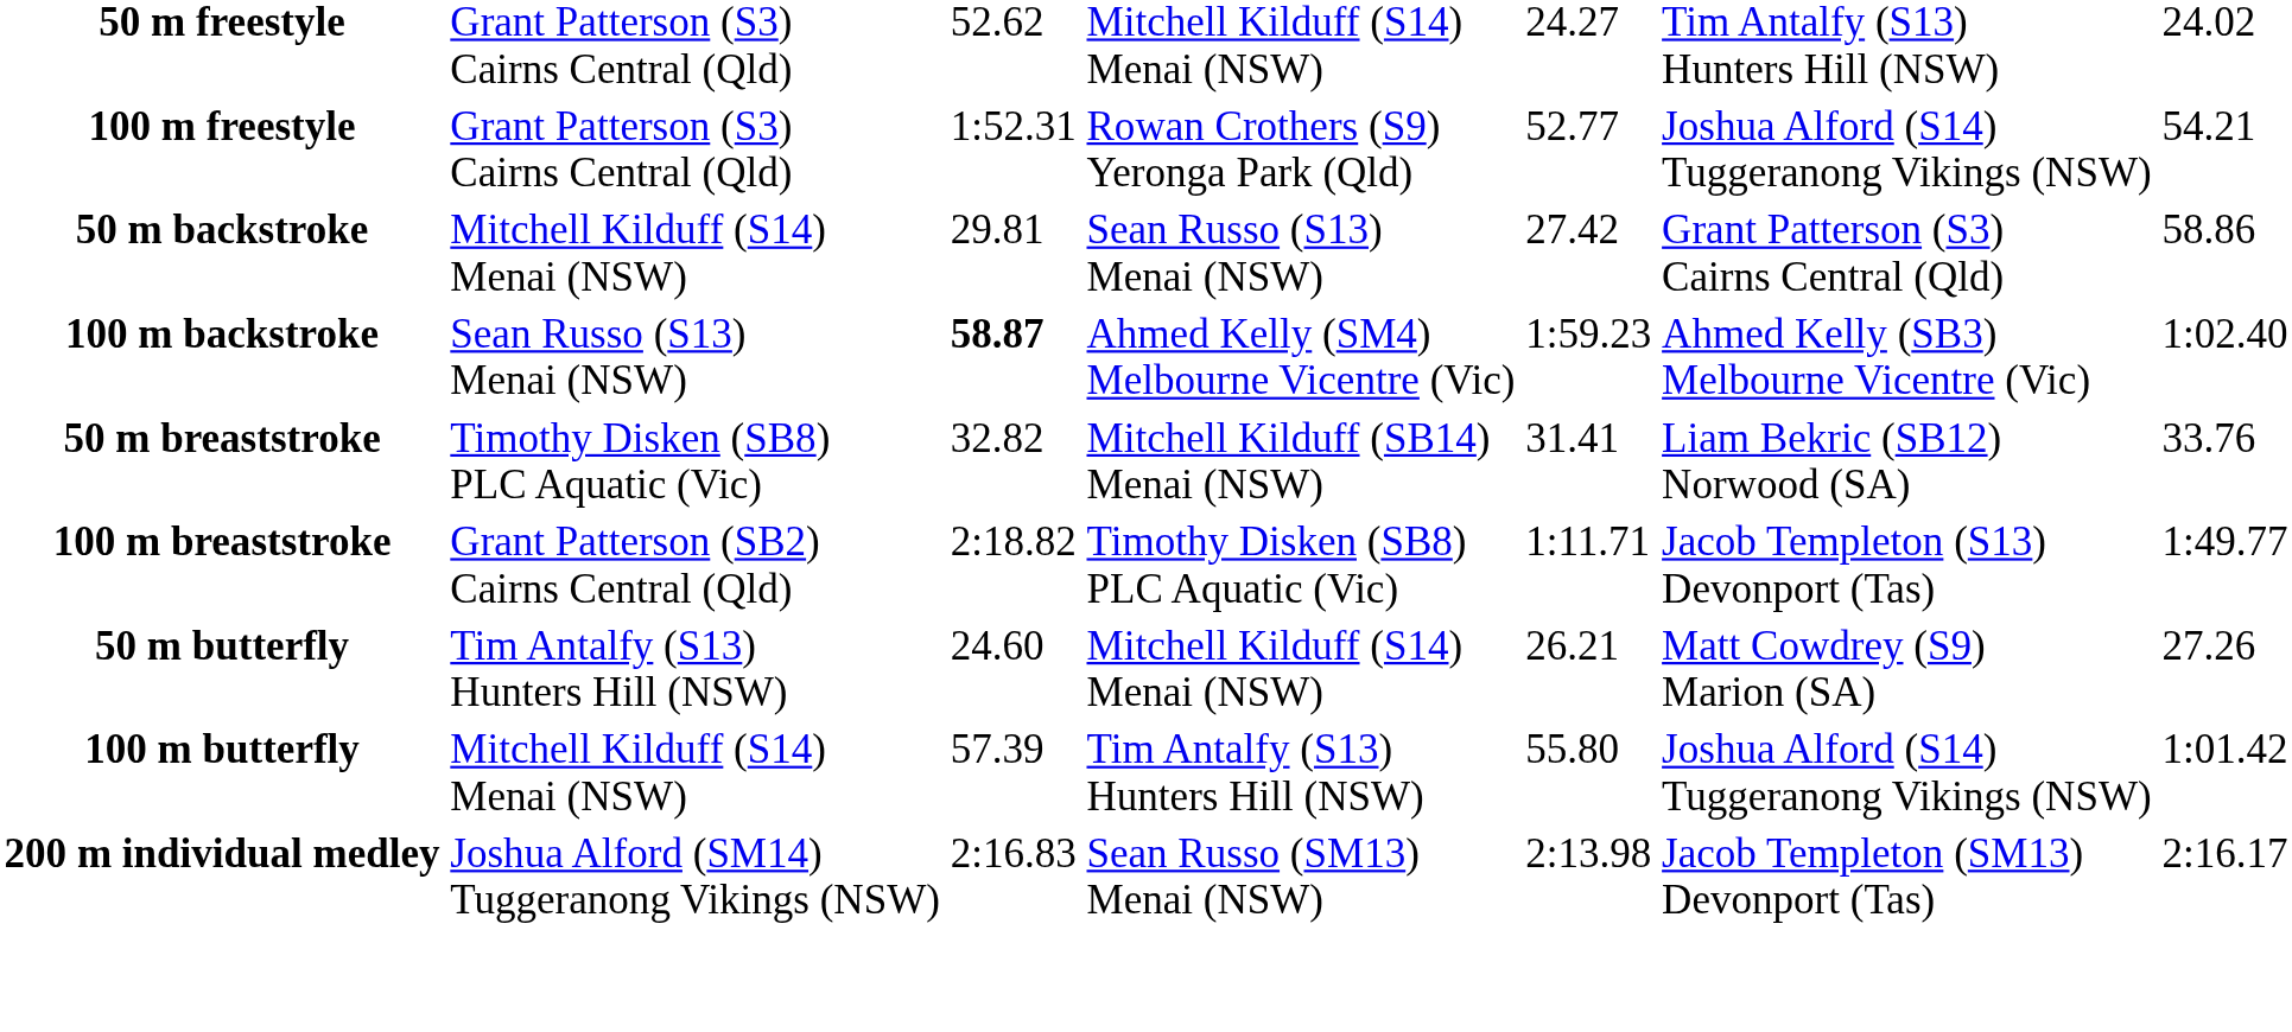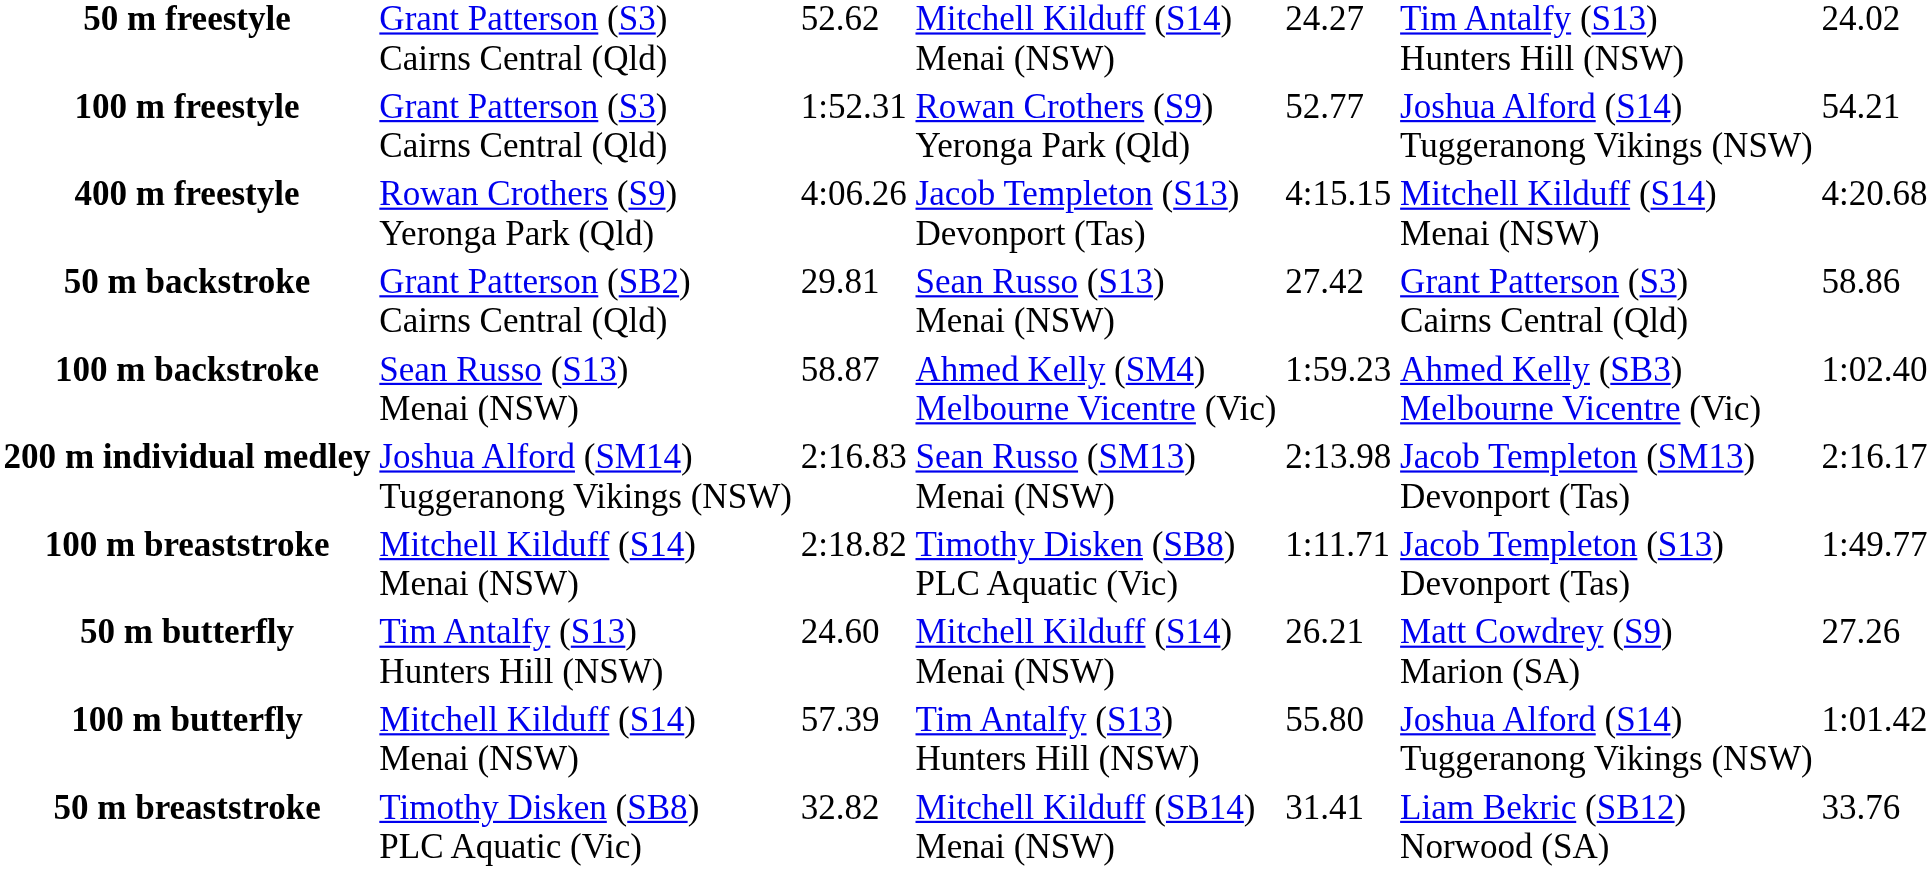+ row: 400 m freestyle | Rowan Crothers (S9) Yeronga Park (Qld) | 4:06.26 | Jacob Templeton (S13) Devonport (Tas) | 4:15.15 | Mitchell Kilduff (S14) Menai (NSW) | 4:20.68
50 m backstroke | column 2: Mitchell Kilduff (S14) Menai (NSW) -> Grant Patterson (SB2) Cairns Central (Qld)
100 m backstroke | column 3: bold -> normal
rows swapped: 50 m breaststroke <-> 200 m individual medley
100 m breaststroke | column 2: Grant Patterson (SB2) Cairns Central (Qld) -> Mitchell Kilduff (S14) Menai (NSW)
